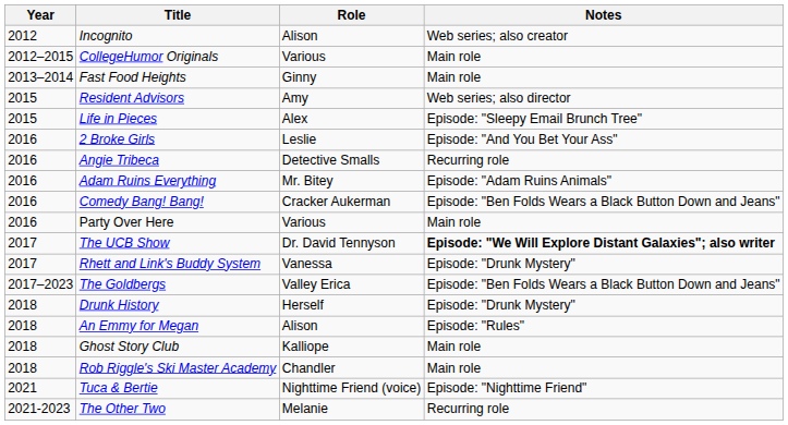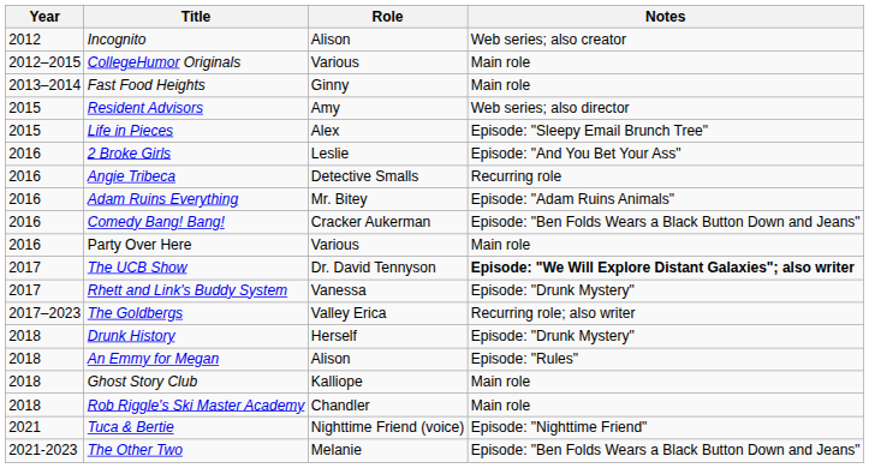The Goldbergs | Notes: Episode: "Ben Folds Wears a Black Button Down and Jeans" -> Recurring role; also writer
The Other Two | Notes: Recurring role -> Episode: "Ben Folds Wears a Black Button Down and Jeans"
